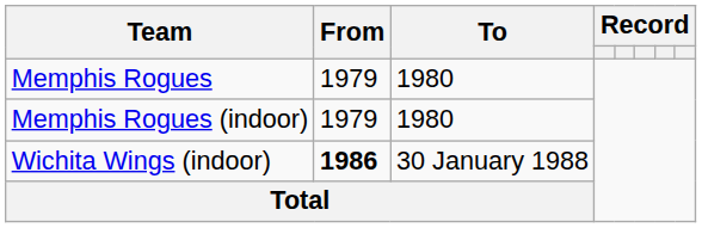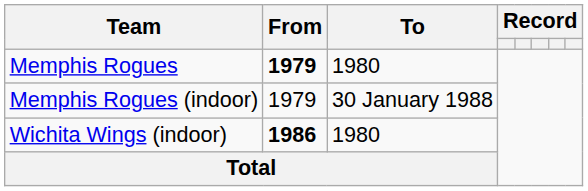Memphis Rogues | From: normal -> bold
Memphis Rogues (indoor) | To: 1980 -> 30 January 1988
Wichita Wings (indoor) | To: 30 January 1988 -> 1980
